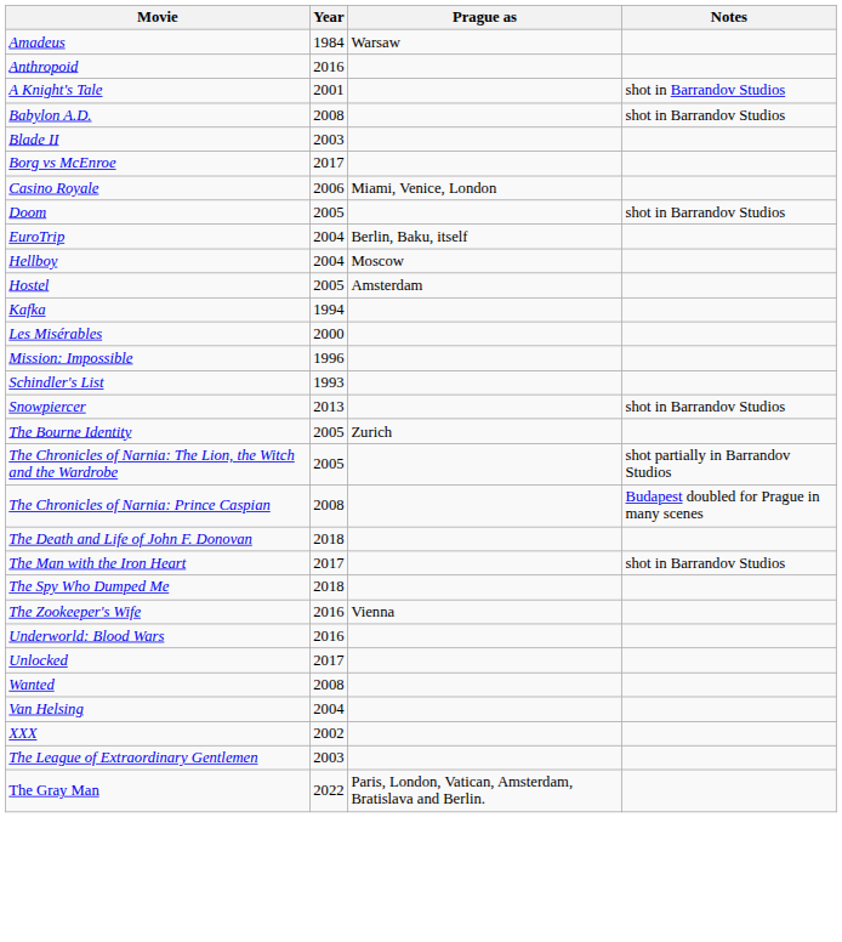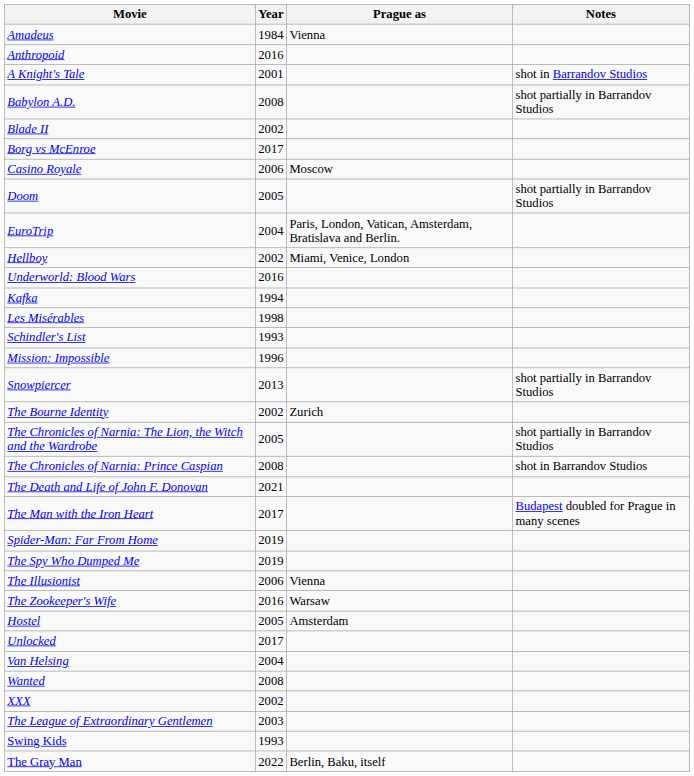Amadeus | Prague as: Warsaw -> Vienna
Babylon A.D. | Notes: shot in Barrandov Studios -> shot partially in Barrandov Studios
Blade II | Year: 2003 -> 2002
Casino Royale | Prague as: Miami, Venice, London -> Moscow
Doom | Notes: shot in Barrandov Studios -> shot partially in Barrandov Studios
EuroTrip | Prague as: Berlin, Baku, itself -> Paris, London, Vatican, Amsterdam, Bratislava and Berlin.
Hellboy | Year: 2004 -> 2002
Hellboy | Prague as: Moscow -> Miami, Venice, London
rows swapped: Hostel <-> Underworld: Blood Wars
Les Misérables | Year: 2000 -> 1998
rows swapped: Mission: Impossible <-> Schindler's List
Snowpiercer | Notes: shot in Barrandov Studios -> shot partially in Barrandov Studios
The Bourne Identity | Year: 2005 -> 2002
The Chronicles of Narnia: Prince Caspian | Notes: Budapest doubled for Prague in many scenes -> shot in Barrandov Studios
The Death and Life of John F. Donovan | Year: 2018 -> 2021
The Man with the Iron Heart | Notes: shot in Barrandov Studios -> Budapest doubled for Prague in many scenes
+ row: Spider-Man: Far From Home | 2019
The Spy Who Dumped Me | Year: 2018 -> 2019
+ row: The Illusionist | 2006 | Vienna
The Zookeeper's Wife | Prague as: Vienna -> Warsaw
rows swapped: Van Helsing <-> Wanted
+ row: Swing Kids | 1993
The Gray Man | Prague as: Paris, London, Vatican, Amsterdam, Bratislava and Berlin. -> Berlin, Baku, itself
